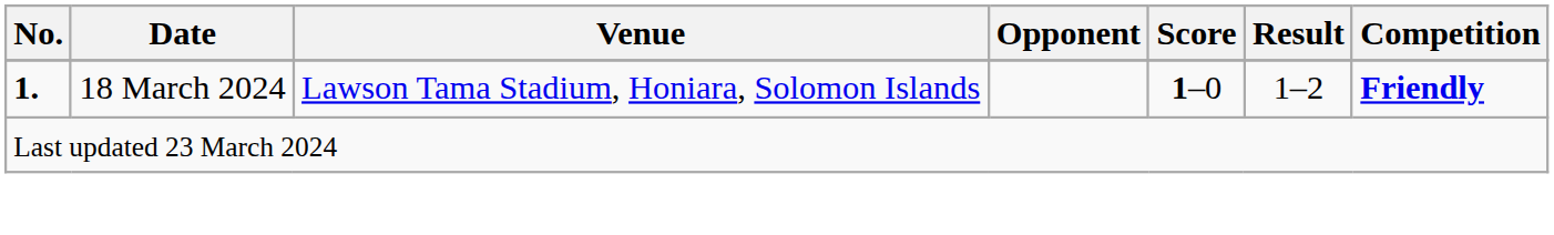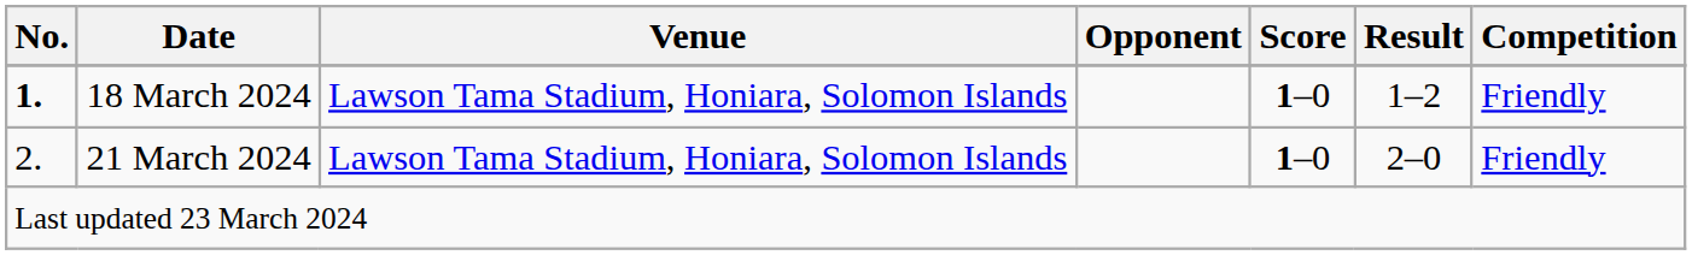18 March 2024 | Competition: bold -> normal
+ row: 2. | 21 March 2024 | Lawson Tama Stadium, Honiara, Solomon Islands | 1–0 | 2–0 | Friendly
